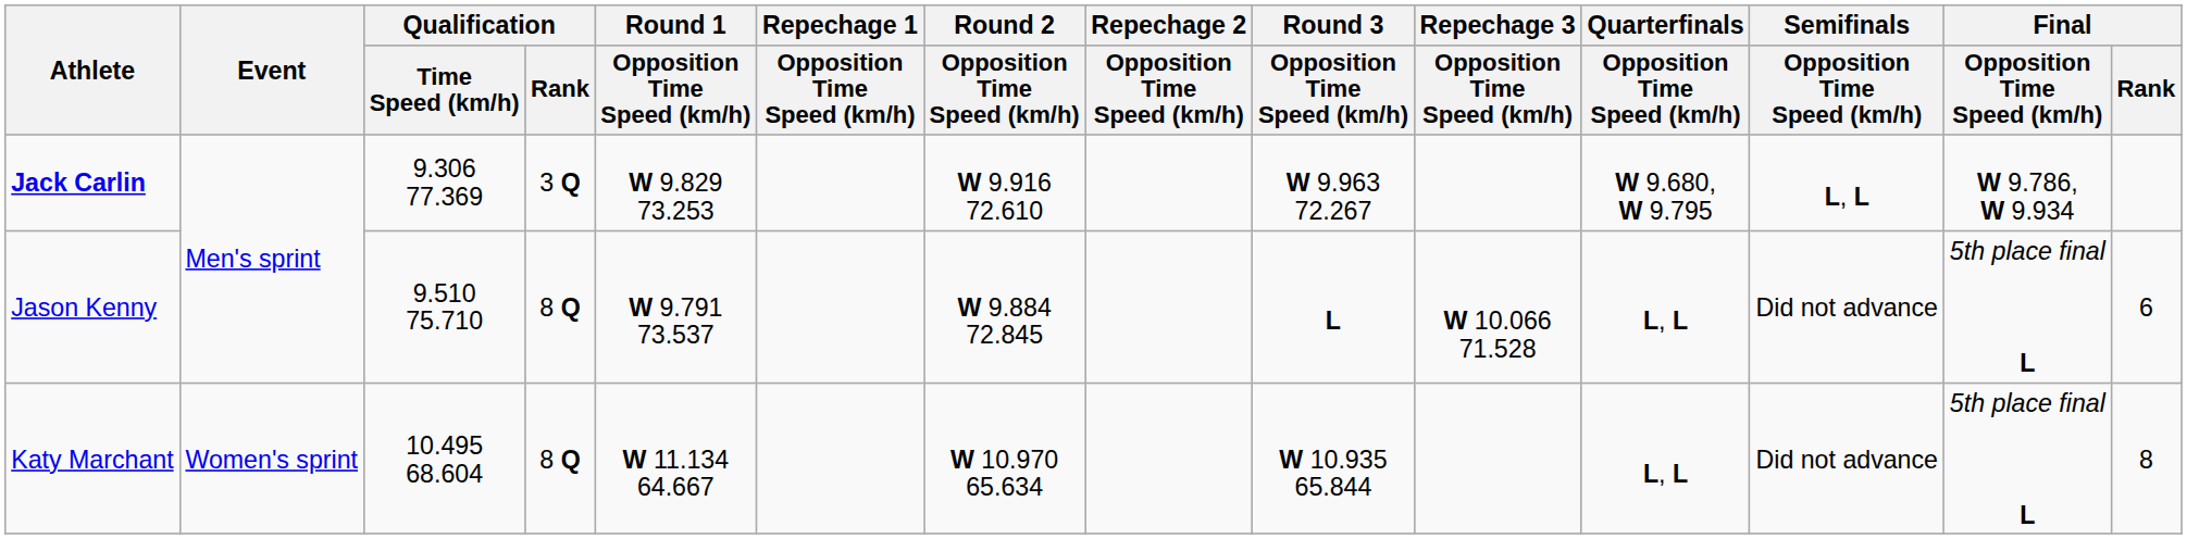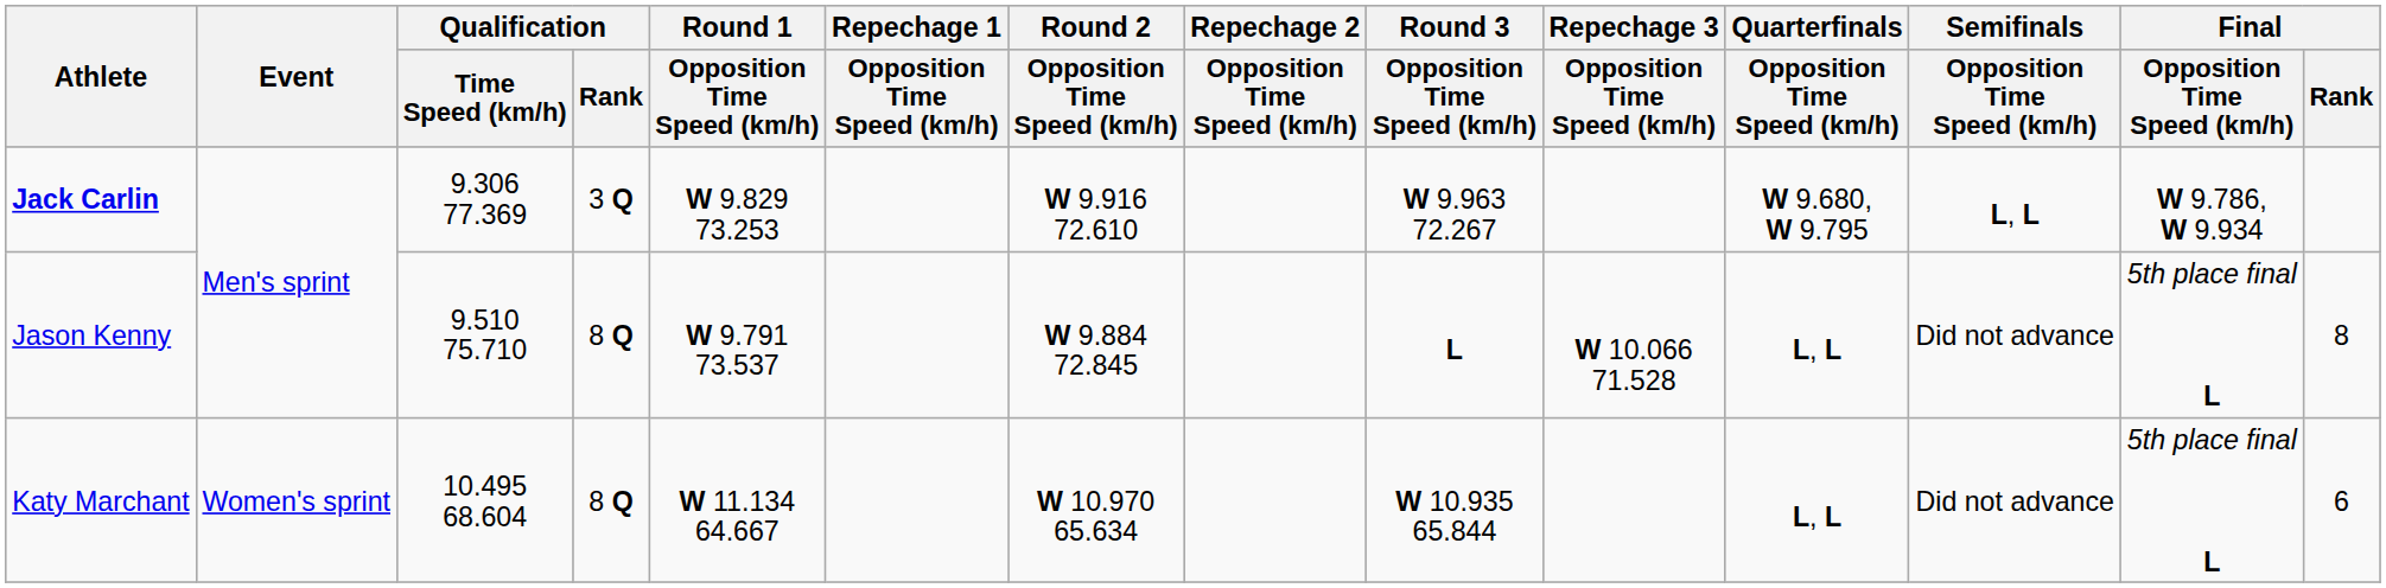Jason Kenny | Final / Rank: 6 -> 8
Katy Marchant | Final / Rank: 8 -> 6
